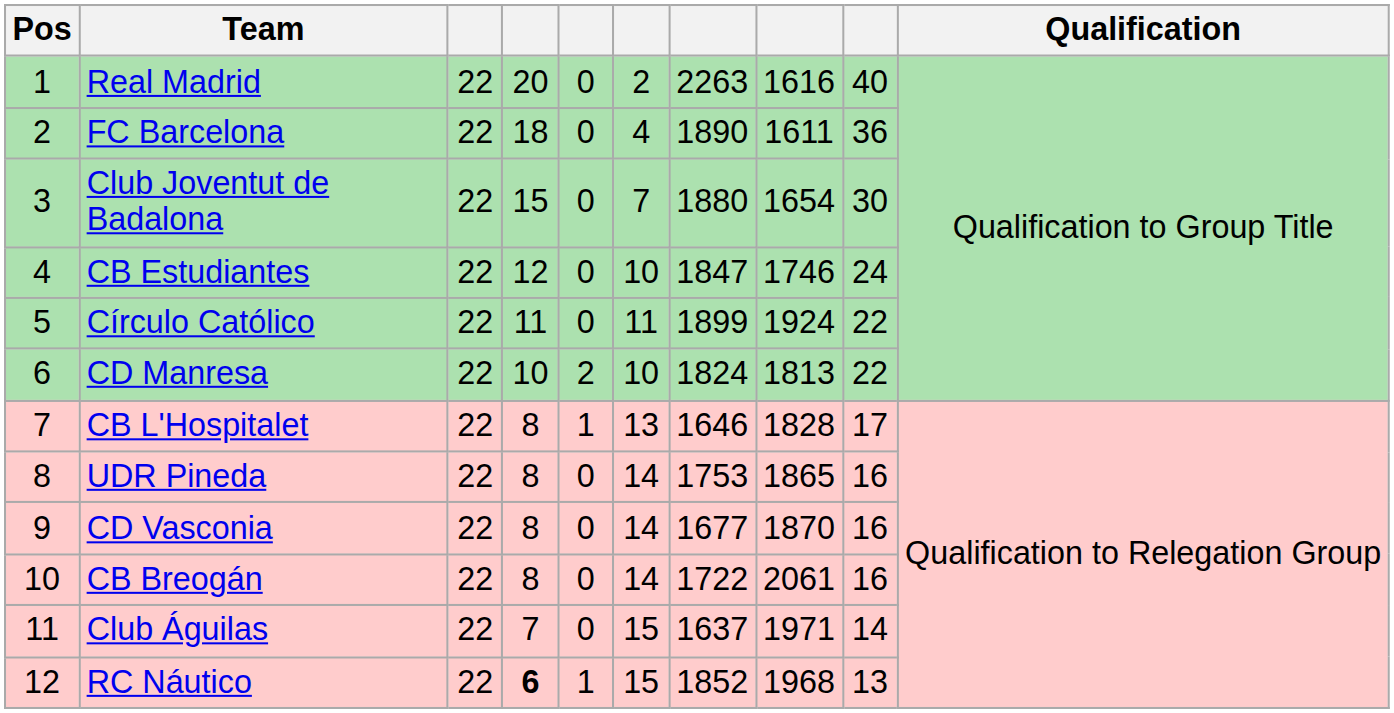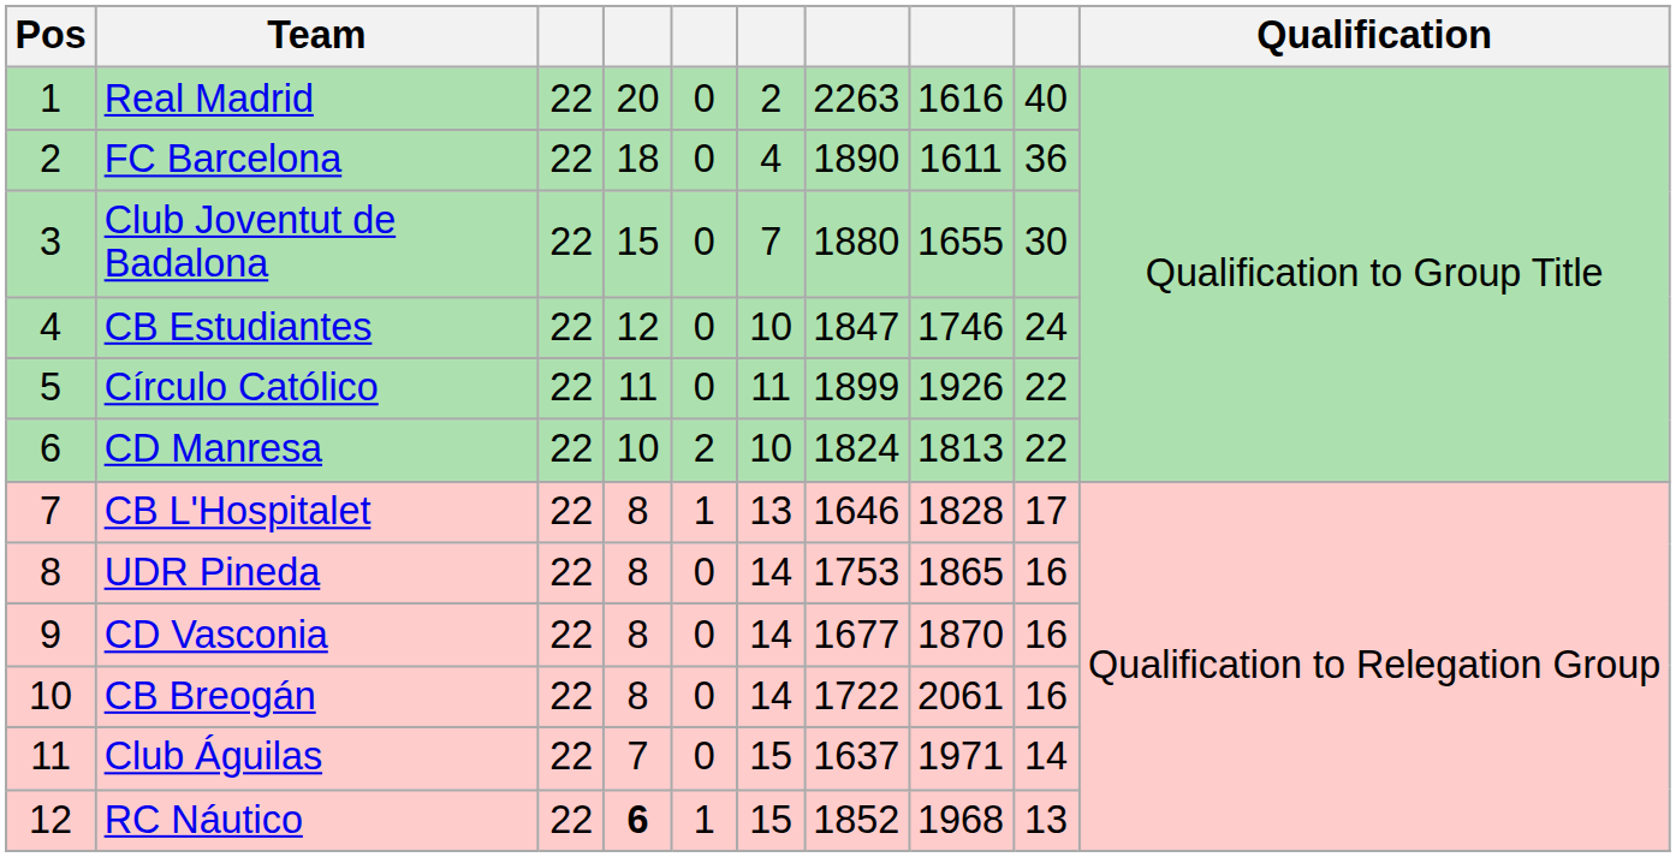Club Joventut de Badalona | column 8: 1654 -> 1655
Círculo Católico | column 8: 1924 -> 1926
